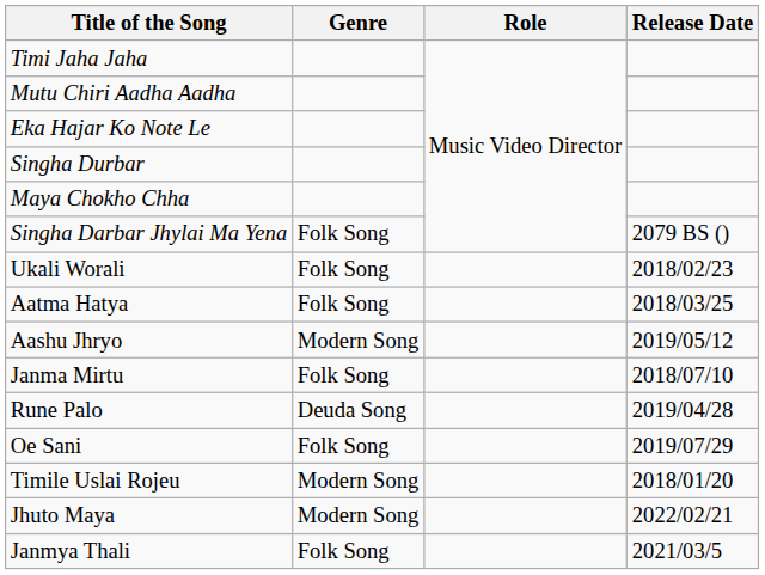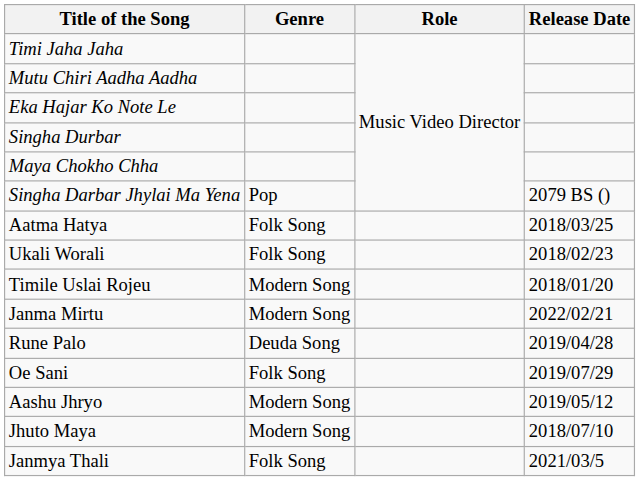Singha Darbar Jhylai Ma Yena | Genre: Folk Song -> Pop
rows swapped: Ukali Worali <-> Aatma Hatya
rows swapped: Timile Uslai Rojeu <-> Aashu Jhryo
Janma Mirtu | Genre: Folk Song -> Modern Song
Janma Mirtu | Release Date: 2018/07/10 -> 2022/02/21
Jhuto Maya | Release Date: 2022/02/21 -> 2018/07/10
